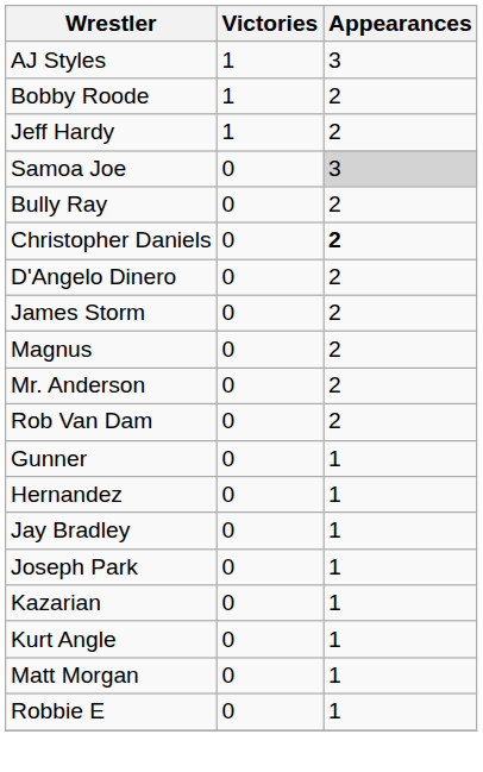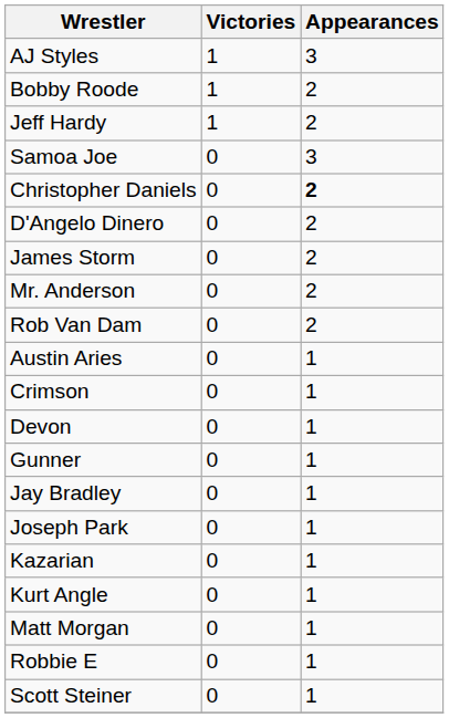Samoa Joe | Appearances: lightgrey background -> no background
- row: Bully Ray | 0 | 2
- row: Magnus | 0 | 2
+ row: Austin Aries | 0 | 1
+ row: Crimson | 0 | 1
+ row: Devon | 0 | 1
- row: Hernandez | 0 | 1
+ row: Scott Steiner | 0 | 1
